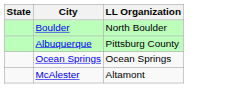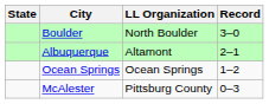+ column: Record | 3–0 | 2–1 | 1–2 | 0–3
Albuquerque | LL Organization: Pittsburg County -> Altamont
McAlester | LL Organization: Altamont -> Pittsburg County
